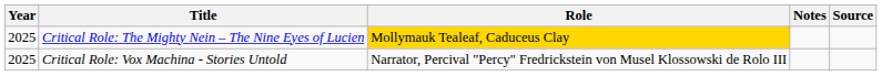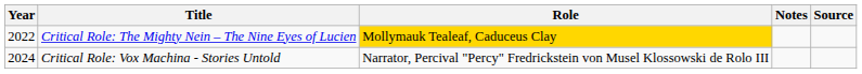Critical Role: The Mighty Nein – The Nine Eyes of Lucien | Year: 2025 -> 2022
Critical Role: Vox Machina - Stories Untold | Year: 2025 -> 2024
